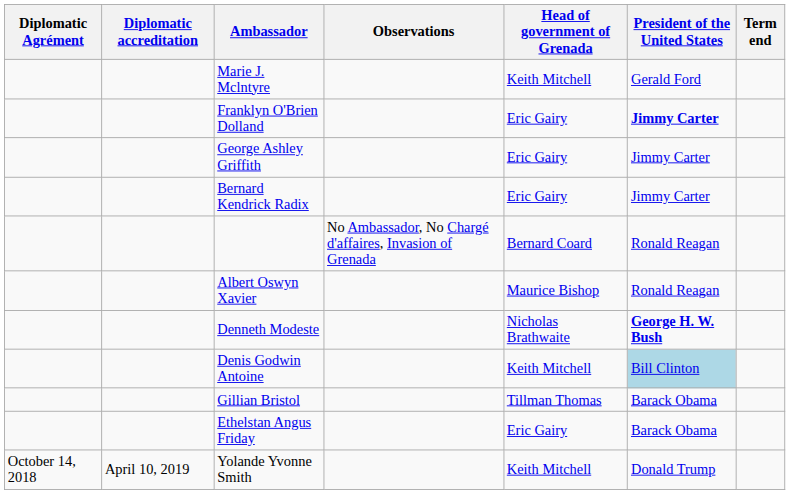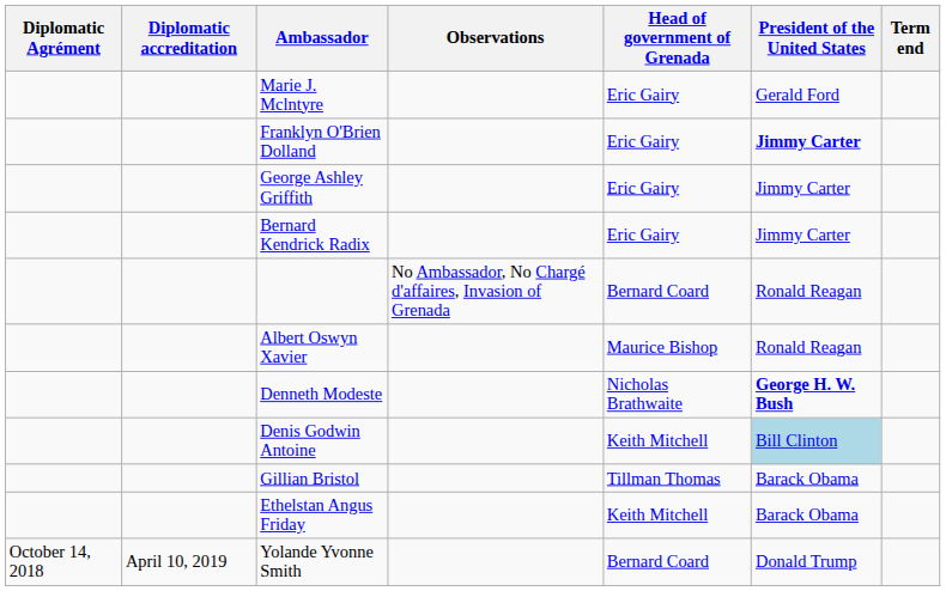Marie J. Mclntyre | Head of government of Grenada: Keith Mitchell -> Eric Gairy
Ethelstan Angus Friday | Head of government of Grenada: Eric Gairy -> Keith Mitchell
Yolande Yvonne Smith | Head of government of Grenada: Keith Mitchell -> Bernard Coard
